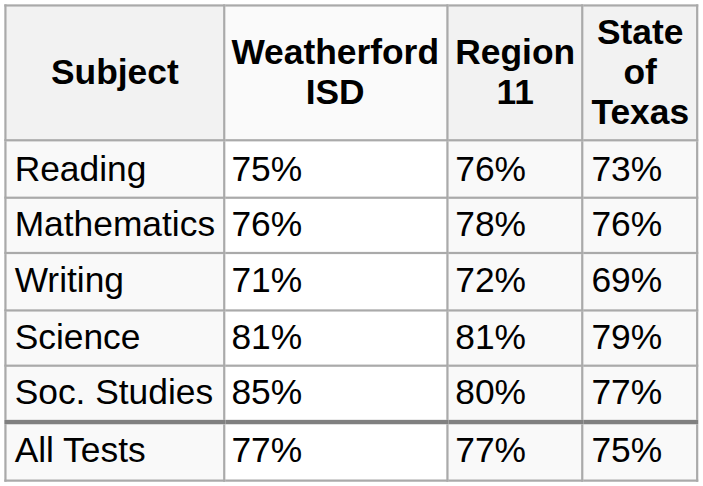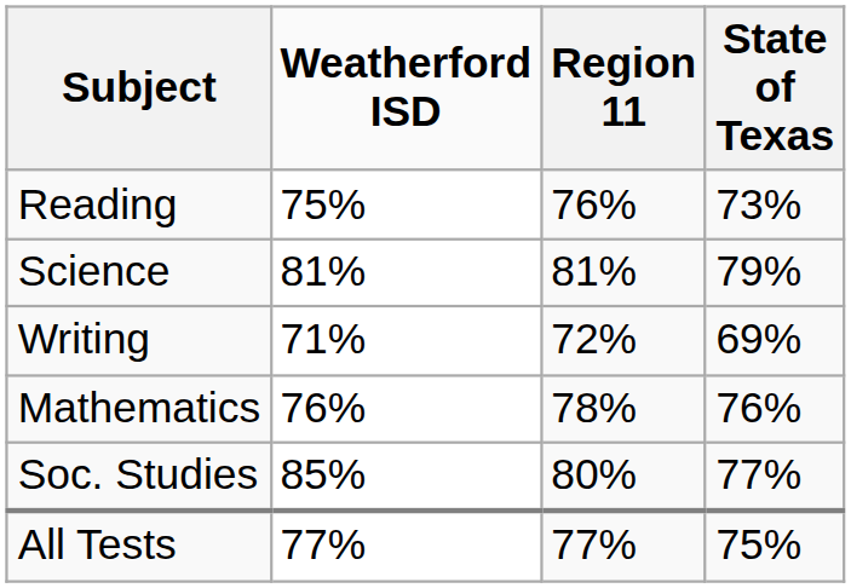rows swapped: Mathematics <-> Science
